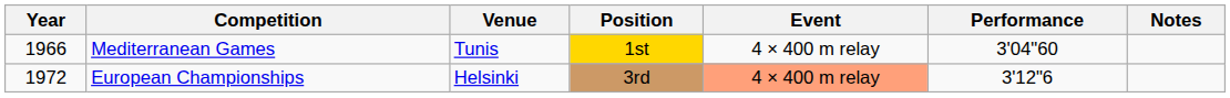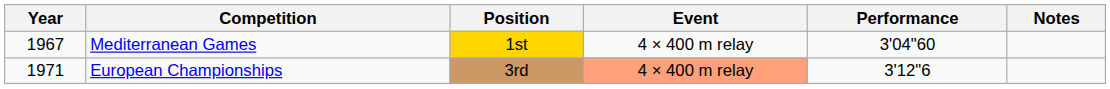- column: Venue | Tunis | Helsinki
Mediterranean Games | Year: 1966 -> 1967
European Championships | Year: 1972 -> 1971
